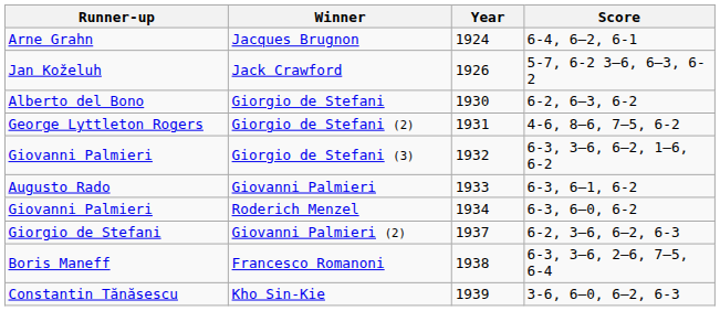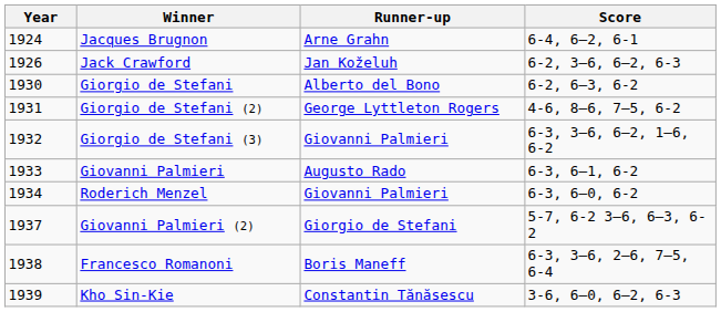columns swapped: Year <-> Runner-up
Jack Crawford | Score: 5-7, 6-2 3–6, 6–3, 6-2 -> 6-2, 3–6, 6–2, 6-3
Giovanni Palmieri (2) | Score: 6-2, 3–6, 6–2, 6-3 -> 5-7, 6-2 3–6, 6–3, 6-2
